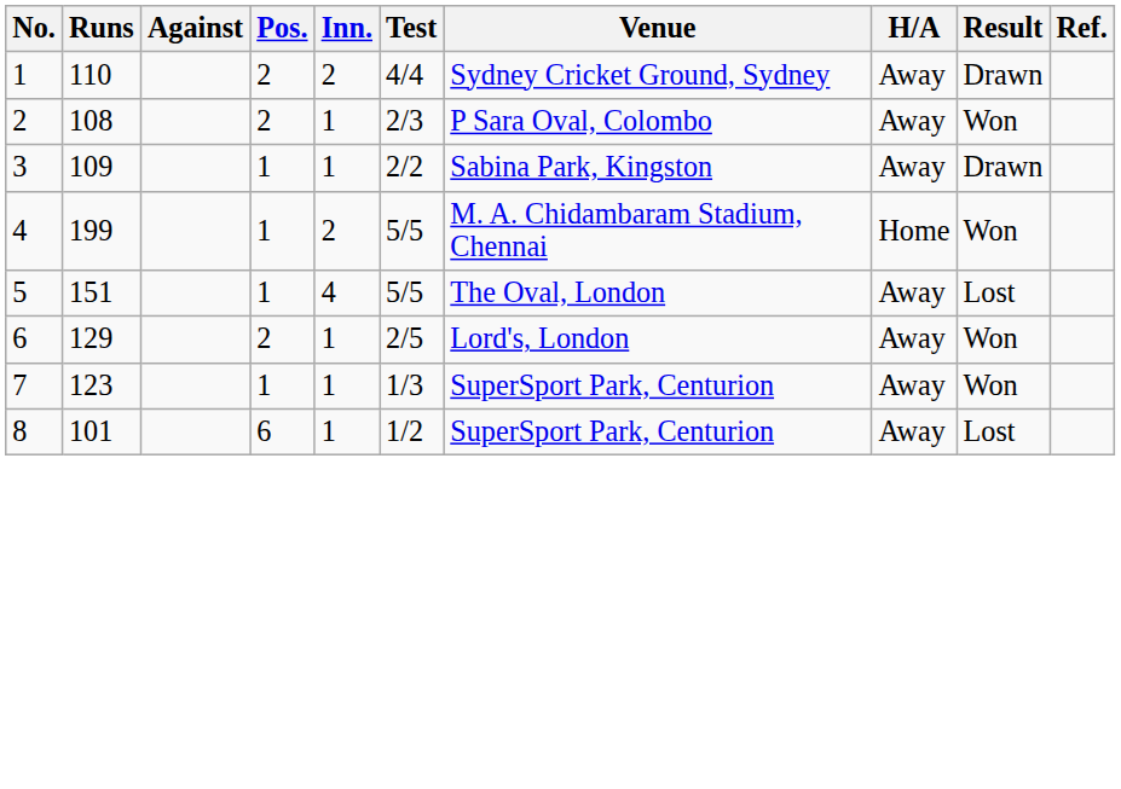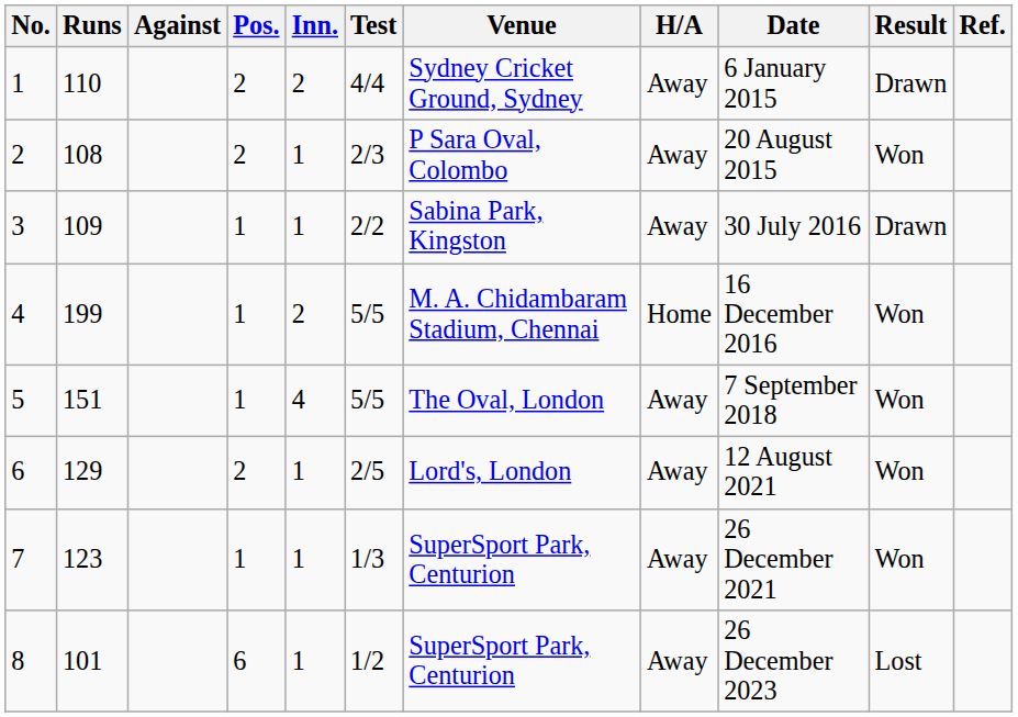+ column: Date | 6 January 2015 | 20 August 2015 | 30 July 2016 | 16 December 2016 | 7 September 2018 | 12 August 2021 | 26 December 2021 | 26 December 2023
5 | Result: Lost -> Won
